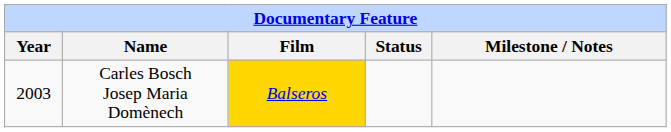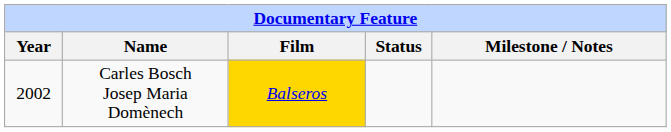Carles Bosch Josep Maria Domènech | Year: 2003 -> 2002
